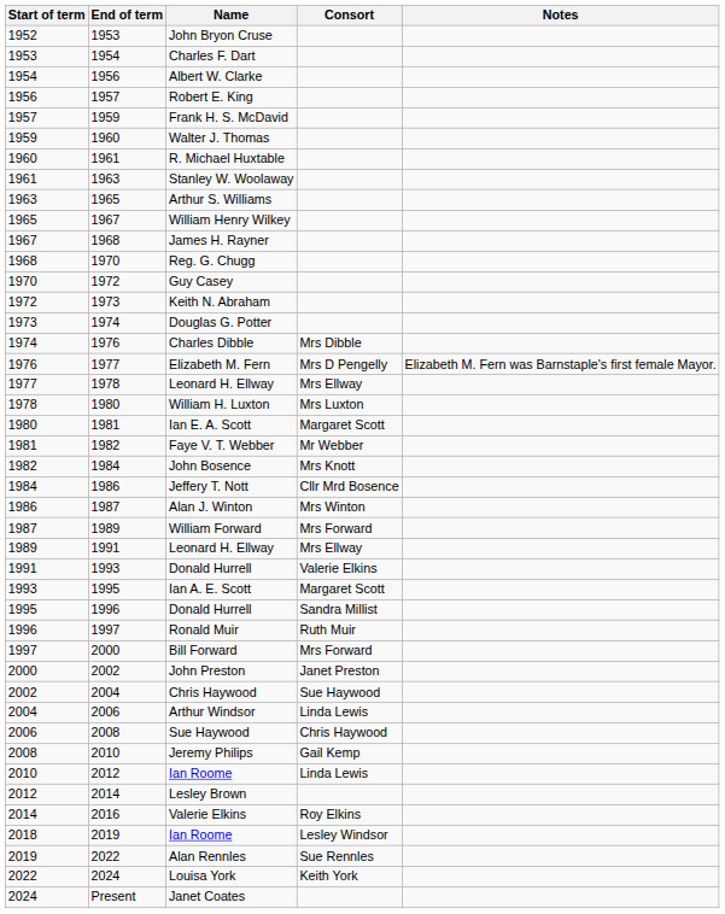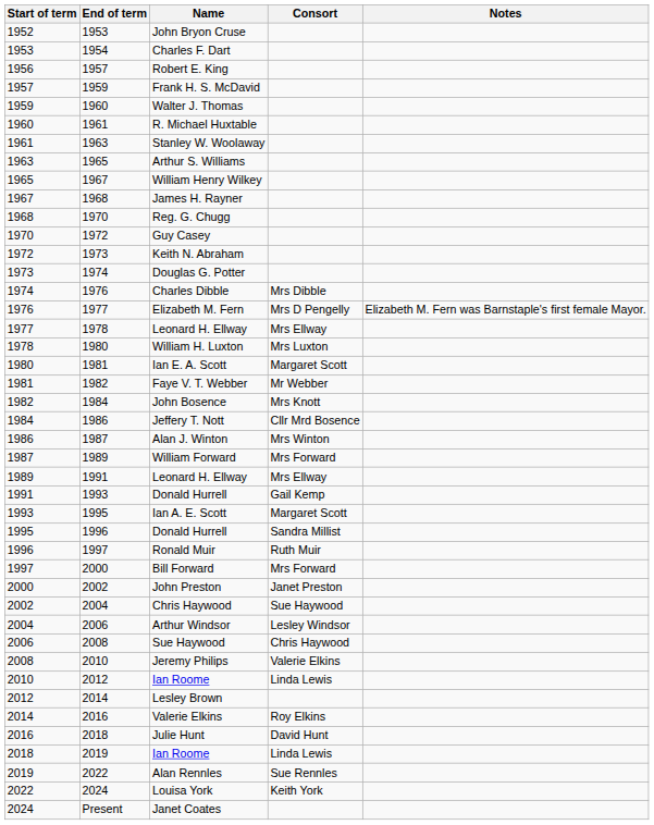- row: 1954 | 1956 | Albert W. Clarke
1991 / Donald Hurrell | Consort: Valerie Elkins -> Gail Kemp
Arthur Windsor | Consort: Linda Lewis -> Lesley Windsor
Jeremy Philips | Consort: Gail Kemp -> Valerie Elkins
+ row: 2016 | 2018 | Julie Hunt | David Hunt
2018 / Ian Roome | Consort: Lesley Windsor -> Linda Lewis
